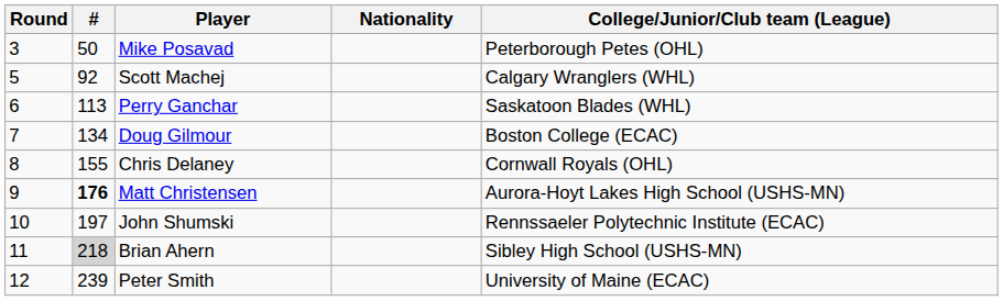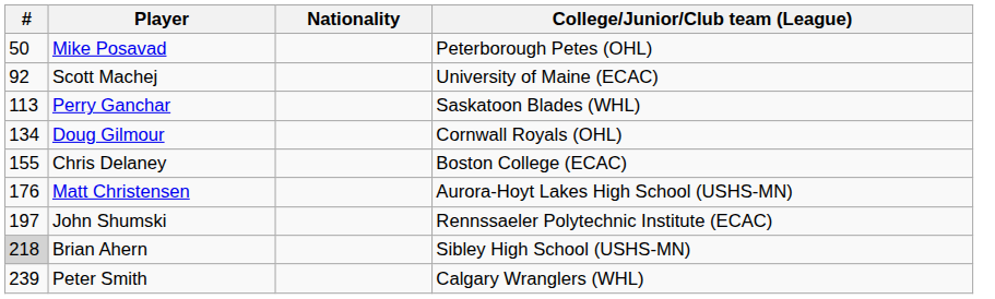- column: Round | 3 | 5 | 6 | 7 | 8 | 9 | 10 | 11 | 12
Scott Machej | College/Junior/Club team (League): Calgary Wranglers (WHL) -> University of Maine (ECAC)
Doug Gilmour | College/Junior/Club team (League): Boston College (ECAC) -> Cornwall Royals (OHL)
Chris Delaney | College/Junior/Club team (League): Cornwall Royals (OHL) -> Boston College (ECAC)
Matt Christensen | #: bold -> normal
Peter Smith | College/Junior/Club team (League): University of Maine (ECAC) -> Calgary Wranglers (WHL)
